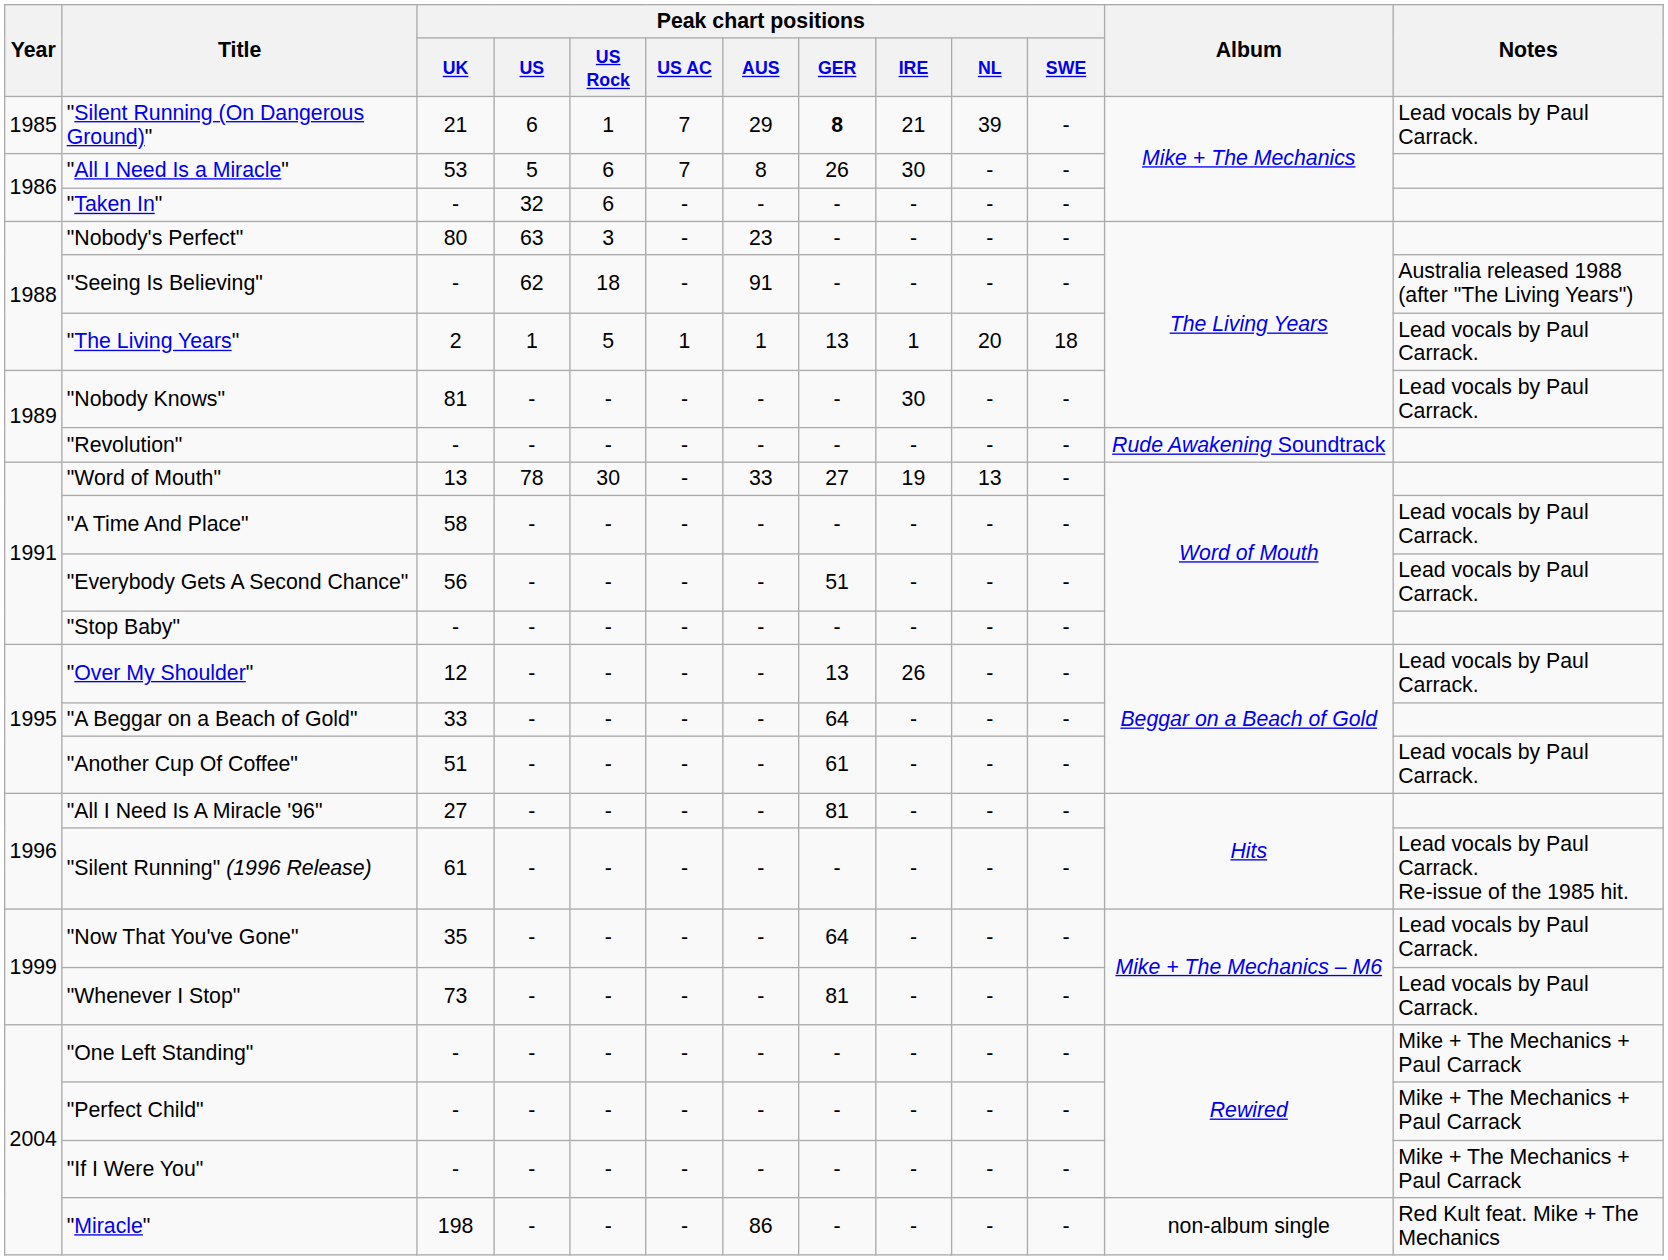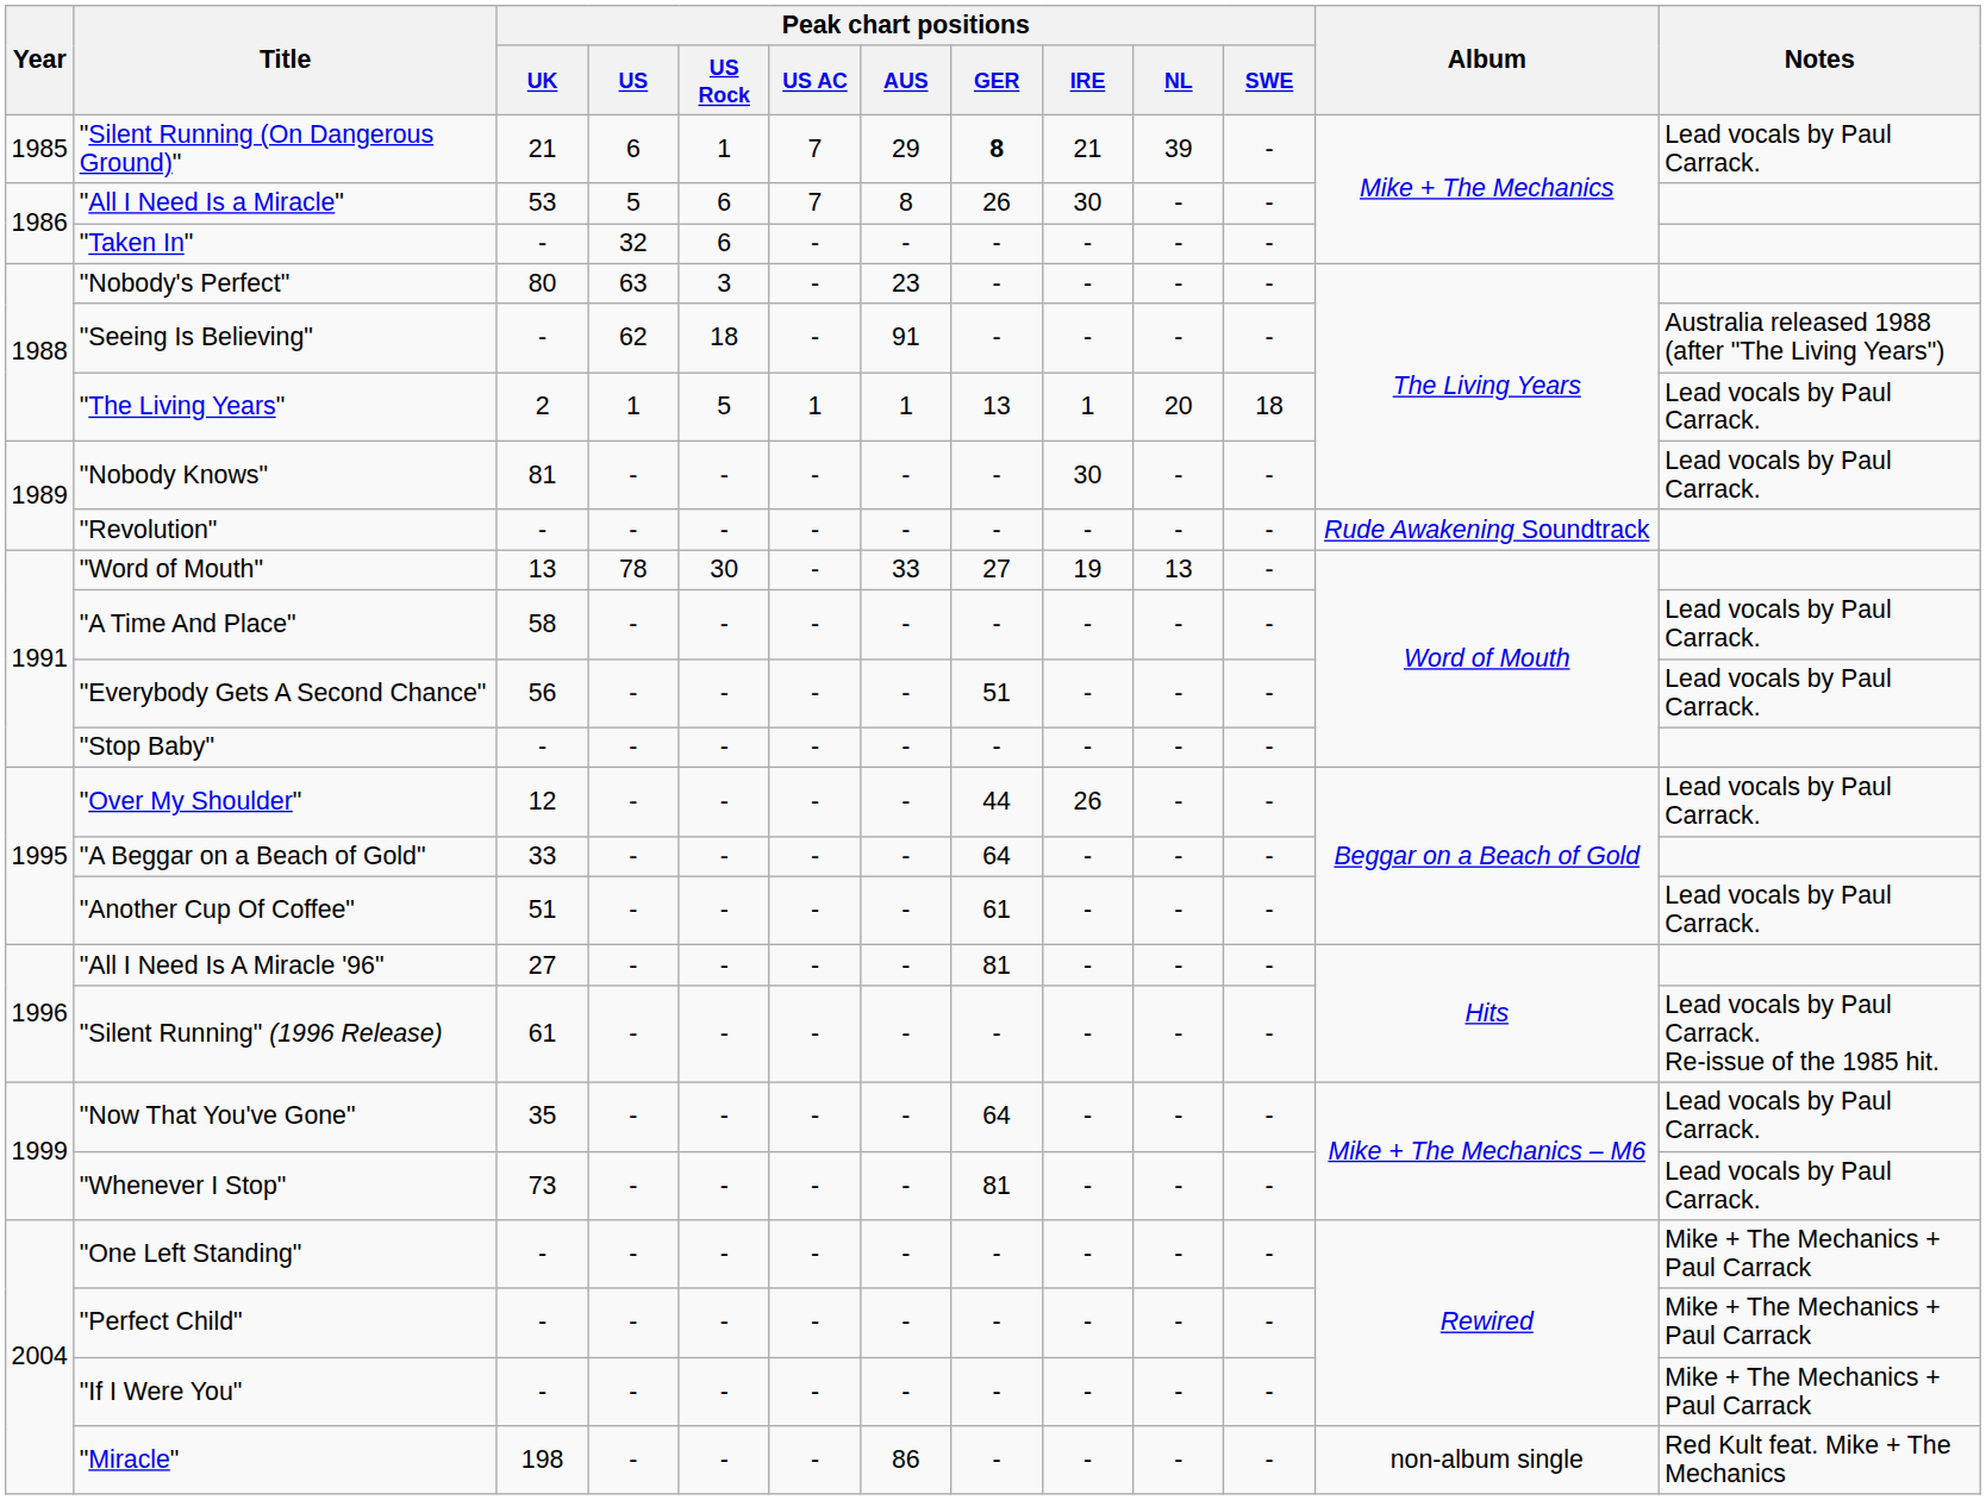"Over My Shoulder" | Peak chart positions / GER: 13 -> 44
